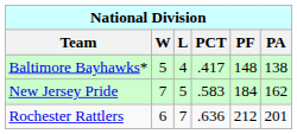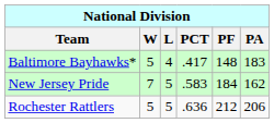Baltimore Bayhawks* | PA: 138 -> 183
Rochester Rattlers | W: 6 -> 5
Rochester Rattlers | L: 7 -> 5
Rochester Rattlers | PA: 201 -> 206
